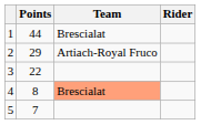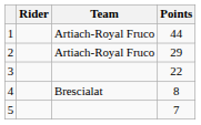columns swapped: Rider <-> Points
1 | Team: Brescialat -> Artiach-Royal Fruco
4 | Team: lightsalmon background -> no background
